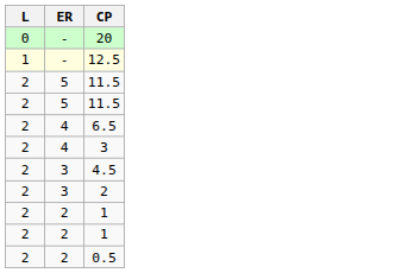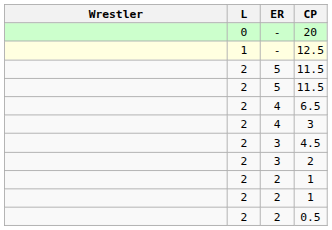+ column: Wrestler
